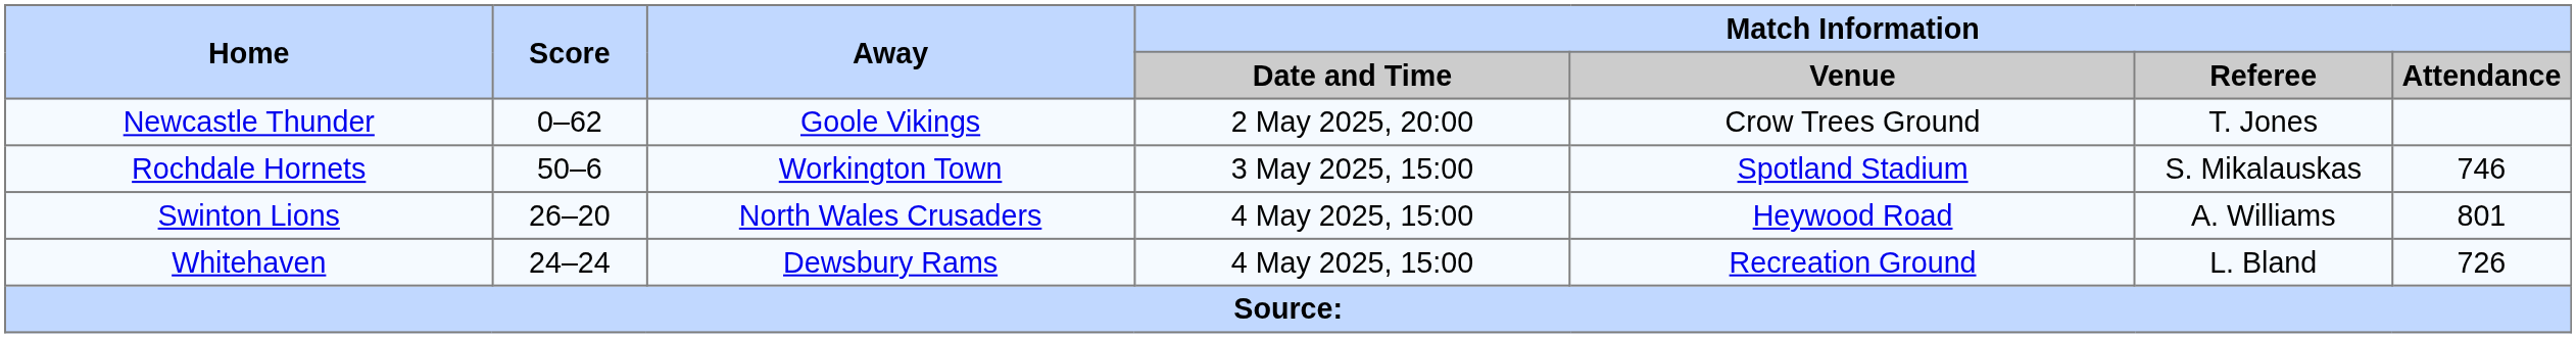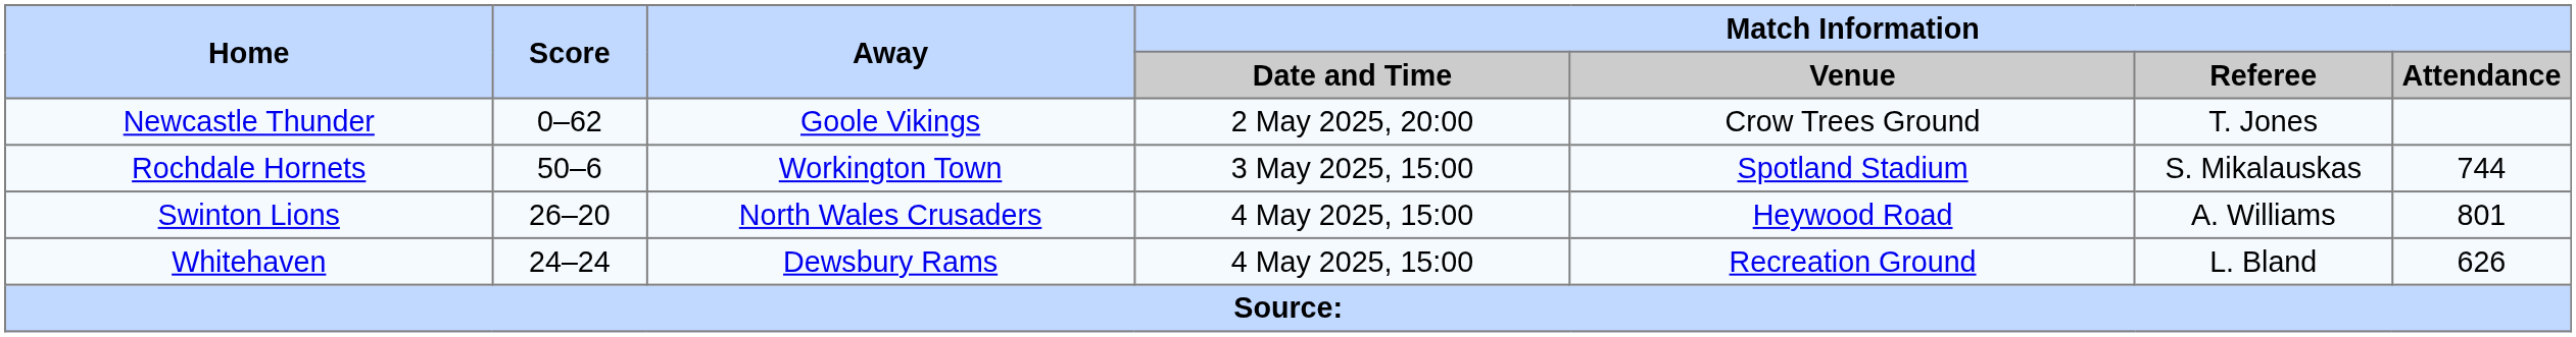Rochdale Hornets | Match Information / Attendance: 746 -> 744
Whitehaven | Match Information / Attendance: 726 -> 626
